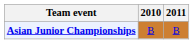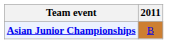- column: 2010 | B
